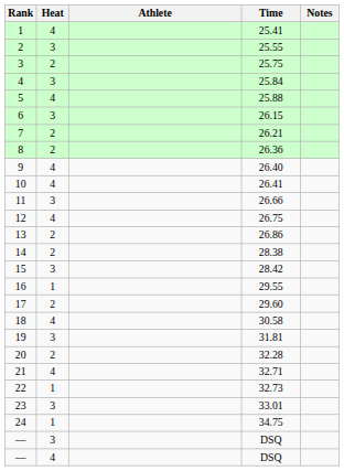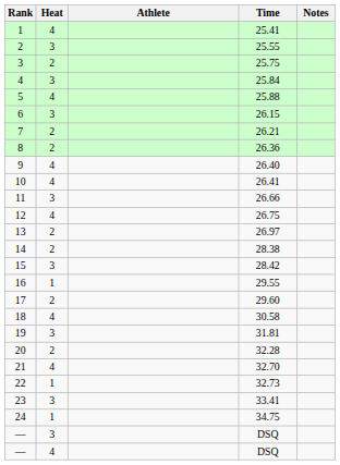13 | Time: 26.86 -> 26.97
21 | Time: 32.71 -> 32.70
23 | Time: 33.01 -> 33.41
